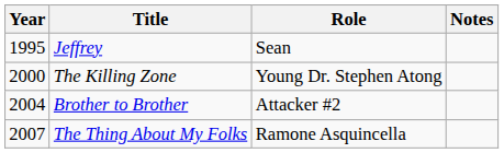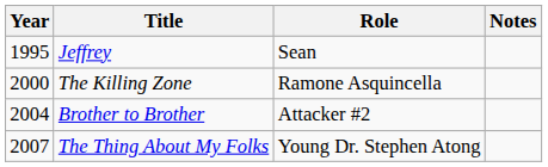The Killing Zone | Role: Young Dr. Stephen Atong -> Ramone Asquincella
The Thing About My Folks | Role: Ramone Asquincella -> Young Dr. Stephen Atong
